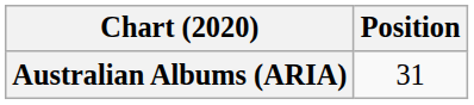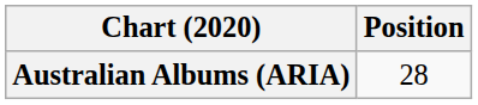Australian Albums (ARIA) | Position: 31 -> 28
